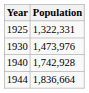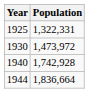1930 | Population: 1,473,976 -> 1,473,972
